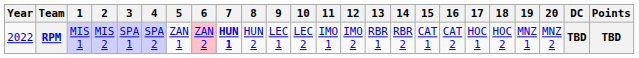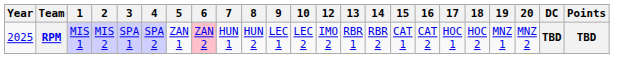- column: 11 | IMO 1
RPM | Year: 2022 -> 2025
RPM | 7: bold -> normal
